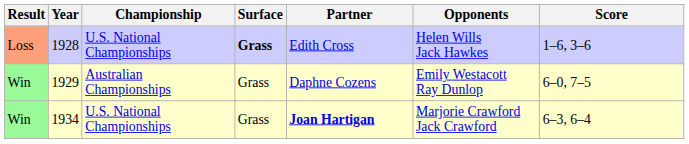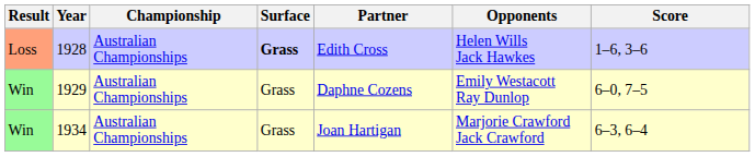1928 | Championship: U.S. National Championships -> Australian Championships
1934 | Championship: U.S. National Championships -> Australian Championships
1934 | Partner: bold -> normal
